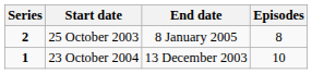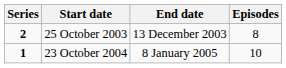25 October 2003 | End date: 8 January 2005 -> 13 December 2003
23 October 2004 | End date: 13 December 2003 -> 8 January 2005
